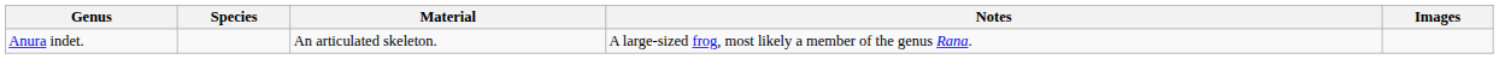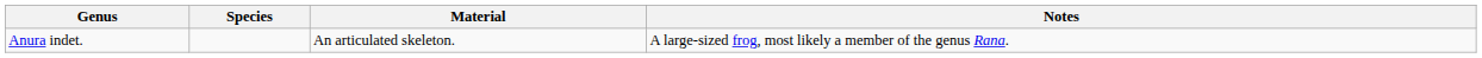- column: Images
